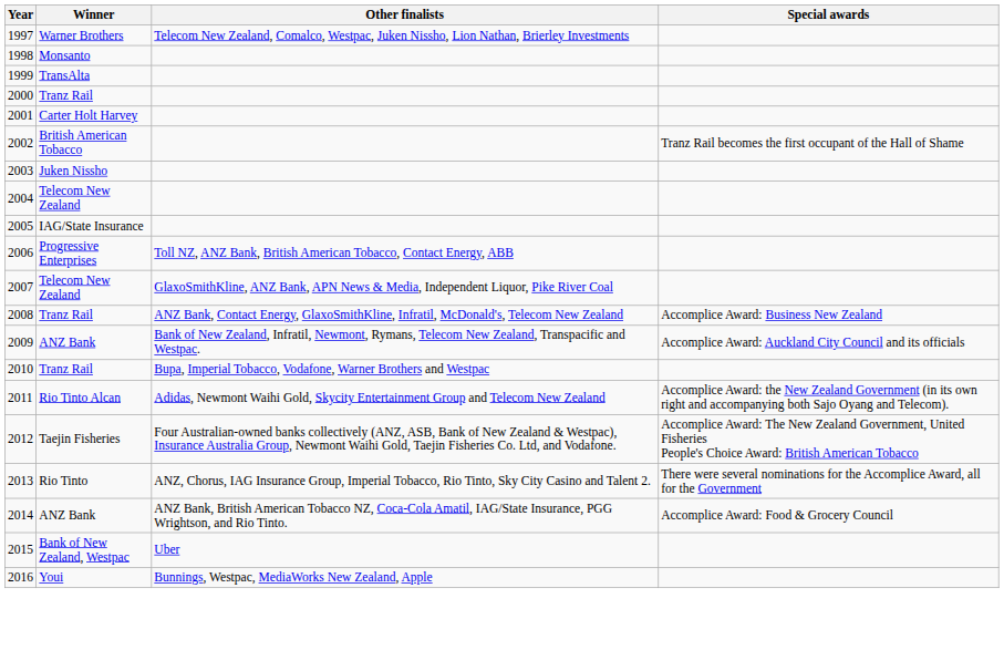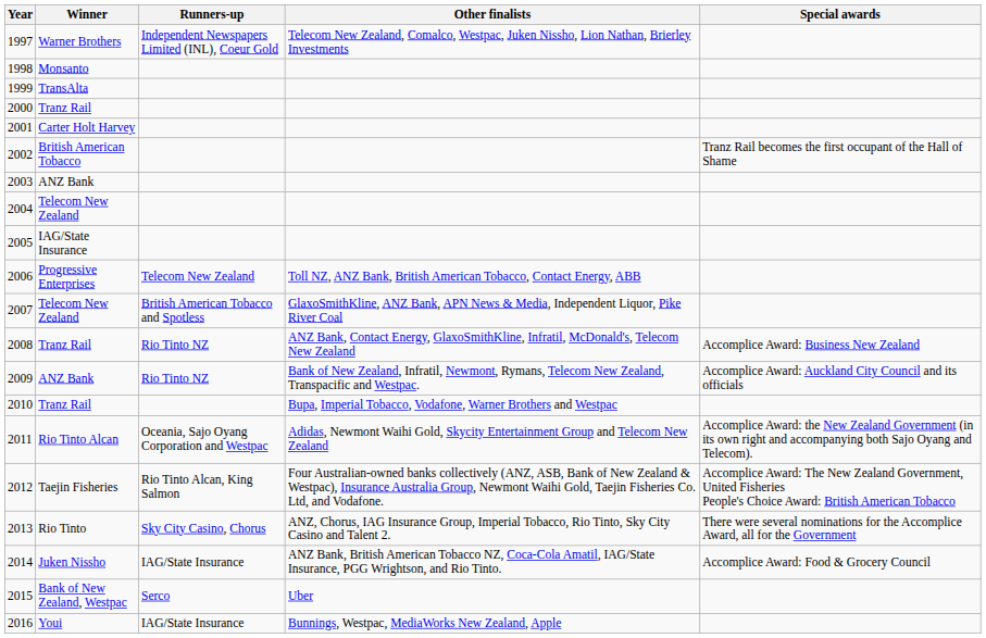+ column: Runners-up | Independent Newspapers Limited (INL), Coeur Gold | Telecom New Zealand | British American Tobacco and Spotless | Rio Tinto NZ | Rio Tinto NZ | Oceania, Sajo Oyang Corporation and Westpac | Rio Tinto Alcan, King Salmon | Sky City Casino, Chorus | IAG/State Insurance | Serco | IAG/State Insurance
2003 | Winner: Juken Nissho -> ANZ Bank
2014 | Winner: ANZ Bank -> Juken Nissho
